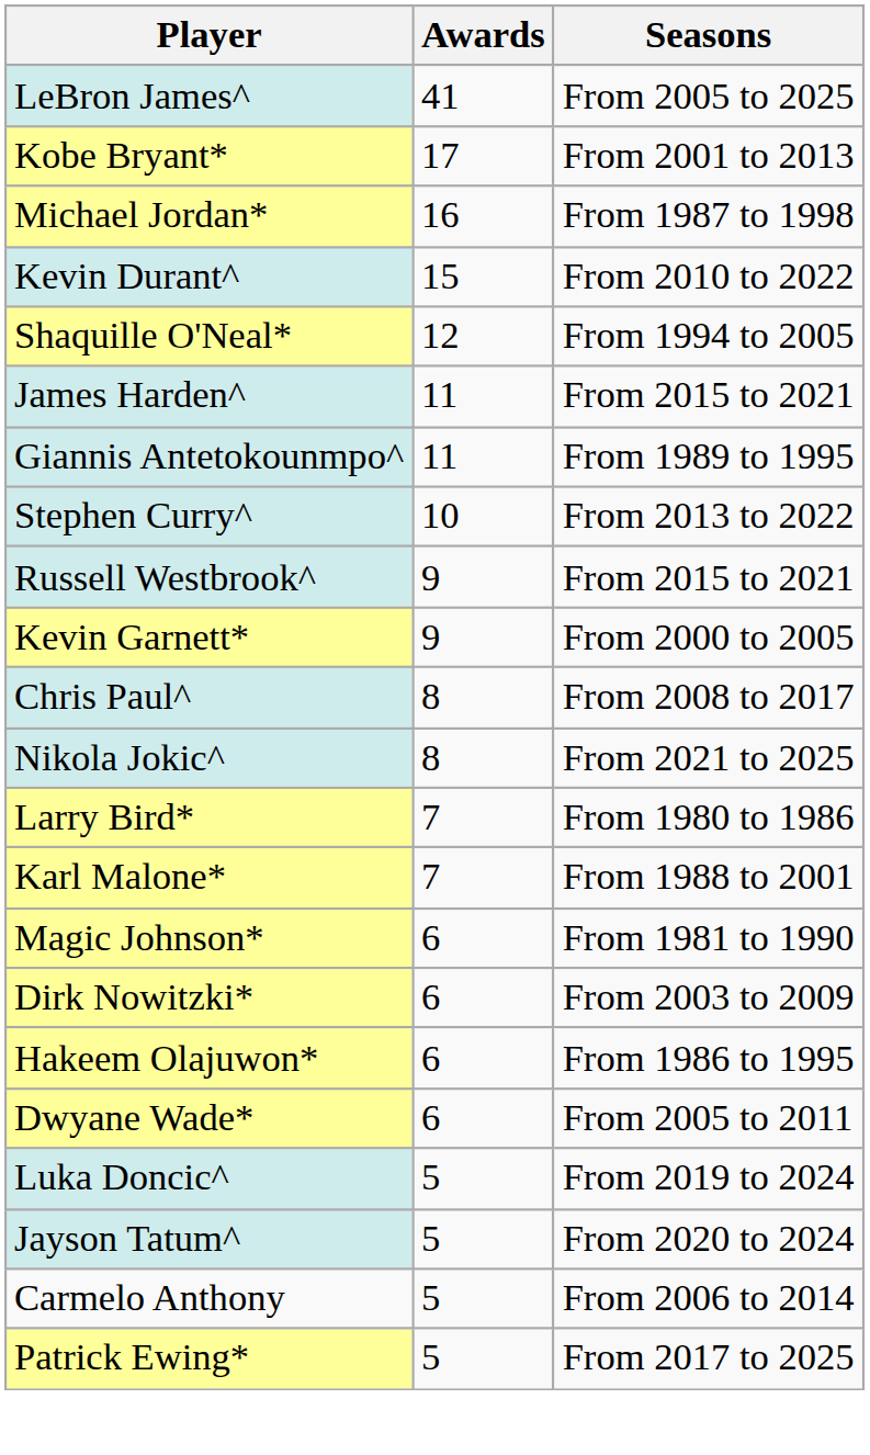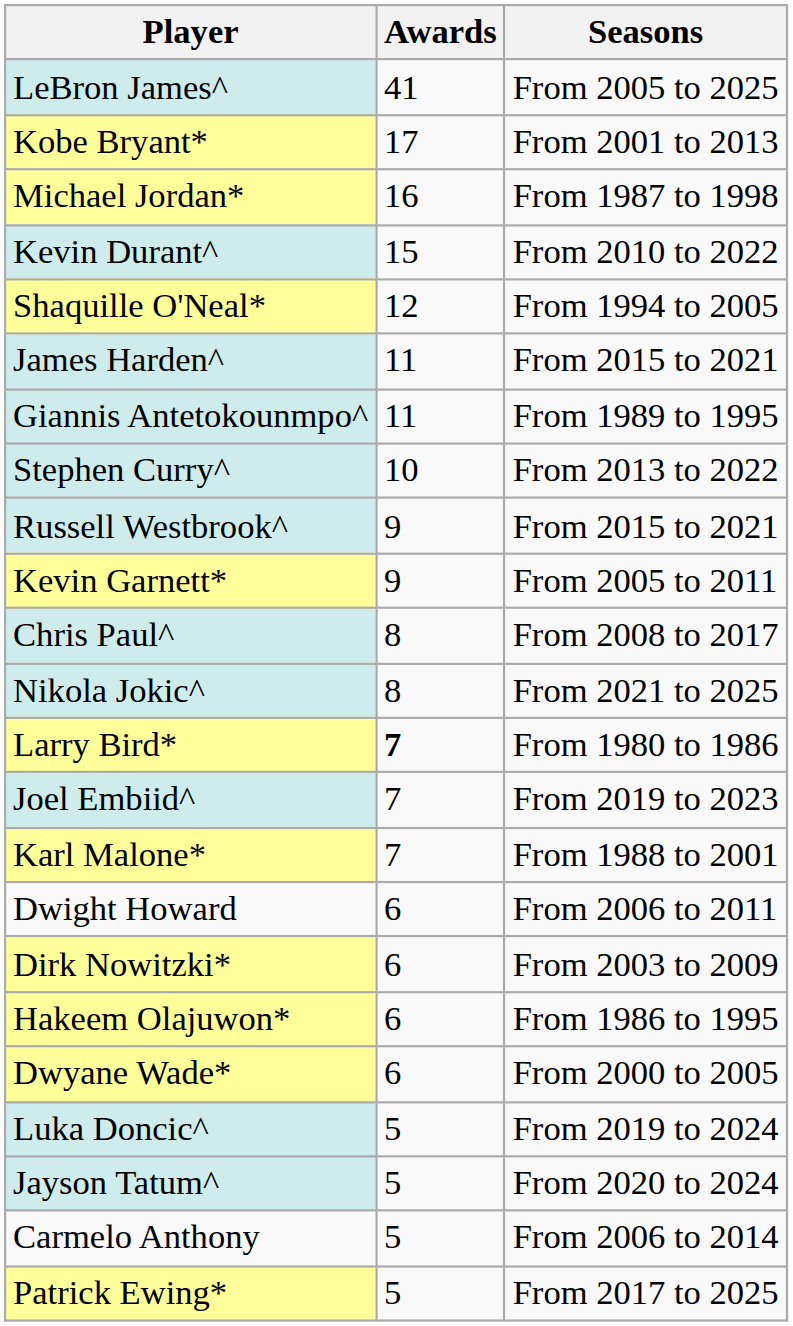Kevin Garnett* | Seasons: From 2000 to 2005 -> From 2005 to 2011
Larry Bird* | Awards: normal -> bold
+ row: Joel Embiid^ | 7 | From 2019 to 2023
+ row: Dwight Howard | 6 | From 2006 to 2011
- row: Magic Johnson* | 6 | From 1981 to 1990
Dwyane Wade* | Seasons: From 2005 to 2011 -> From 2000 to 2005
